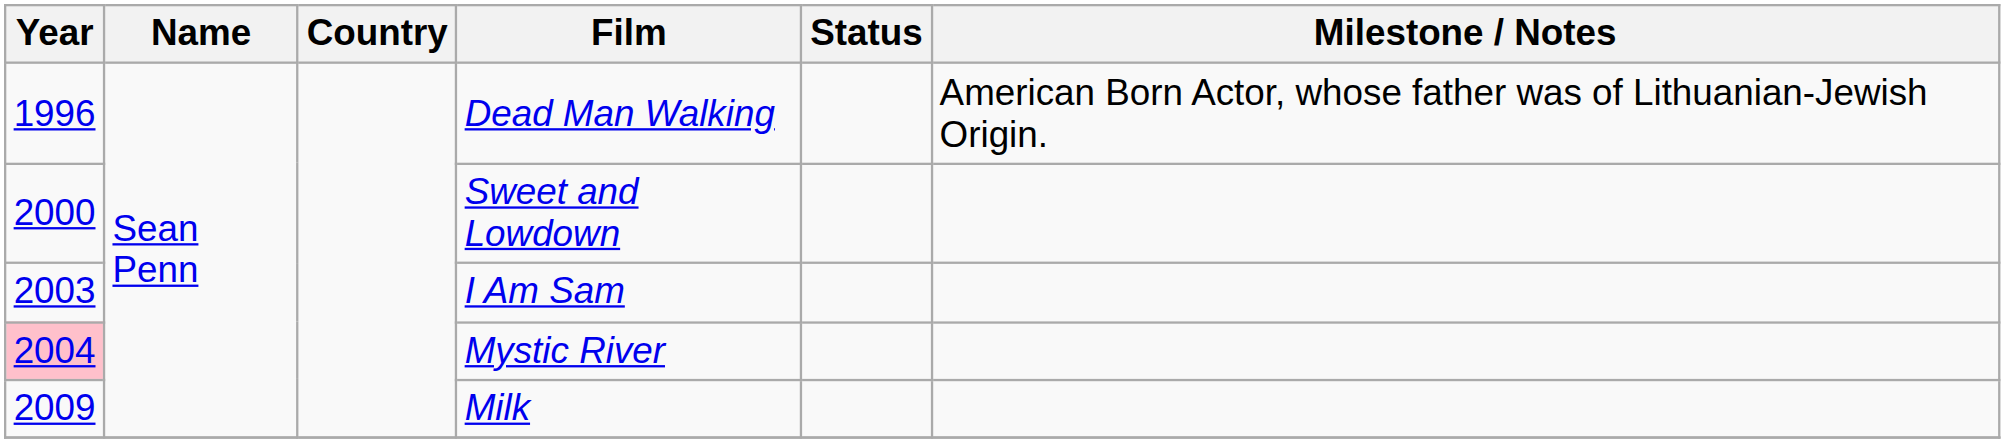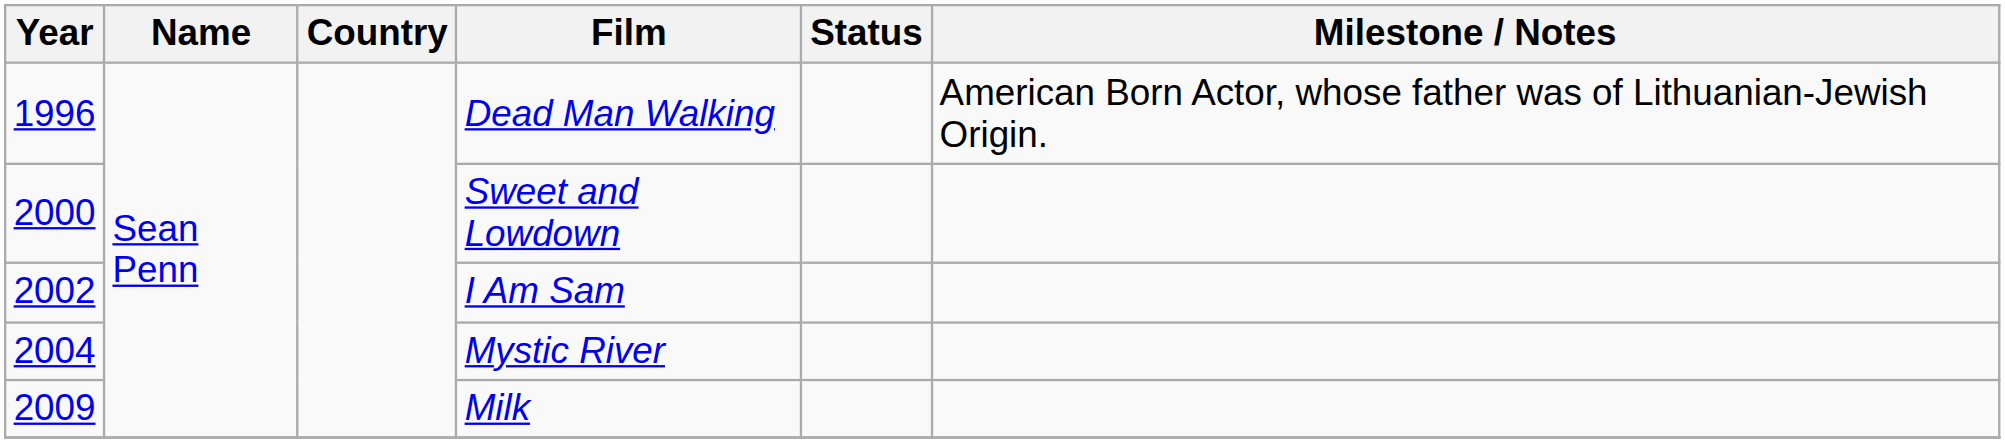I Am Sam | Year: 2003 -> 2002
Mystic River | Year: pink background -> no background
